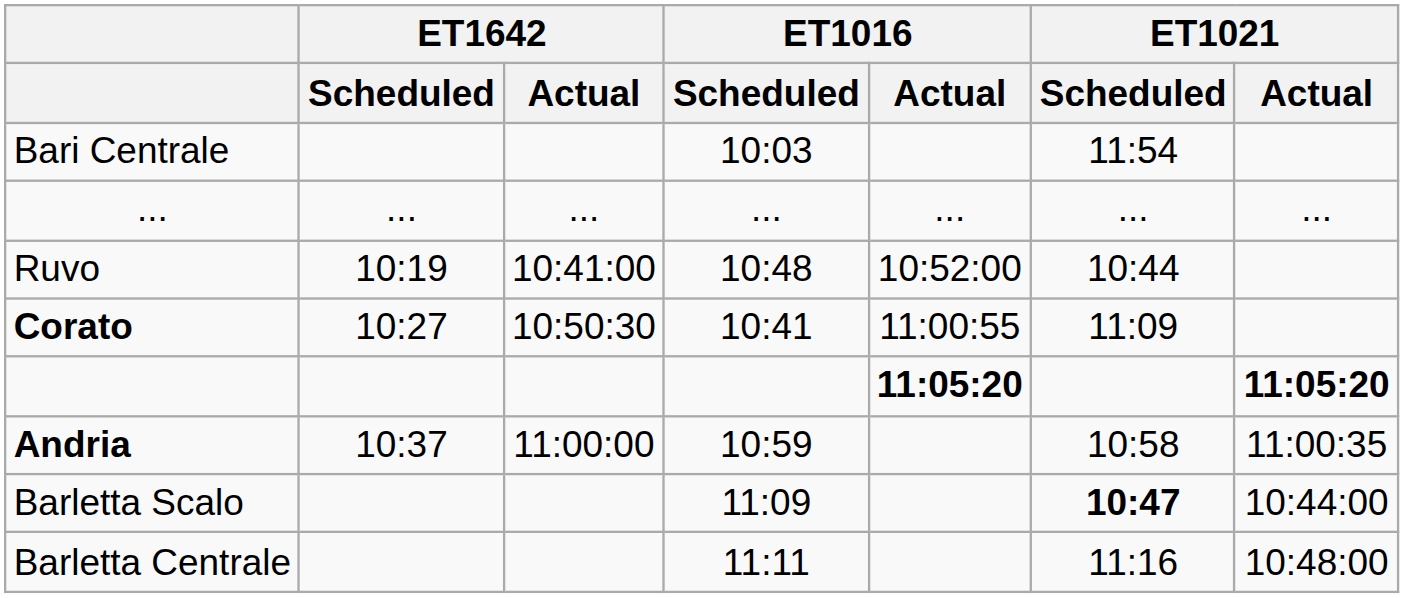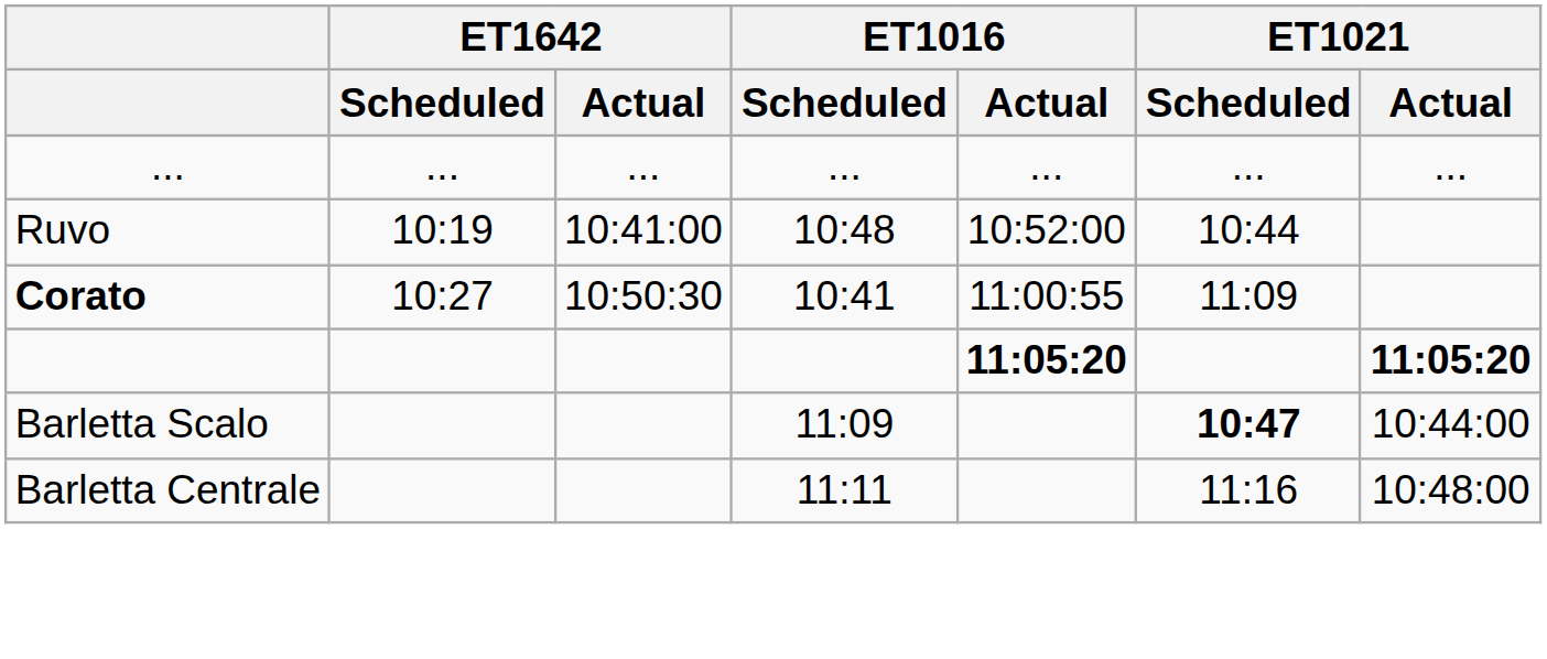- row: Bari Centrale | 10:03 | 11:54
- row: Andria | 10:37 | 11:00:00 | 10:59 | 10:58 | 11:00:35
